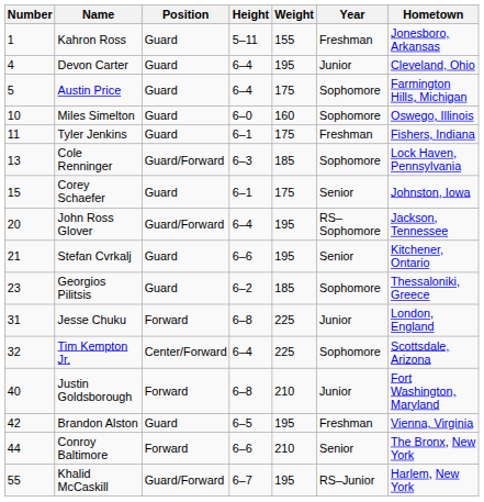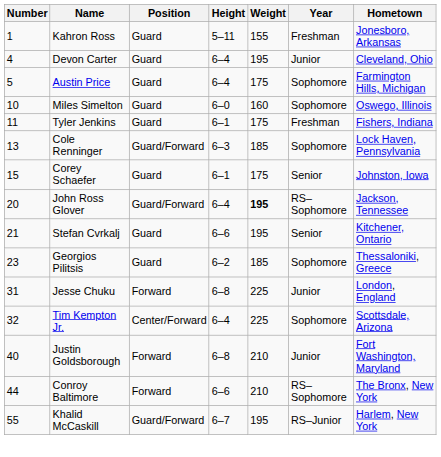John Ross Glover | Weight: normal -> bold
- row: 42 | Brandon Alston | Guard | 6–5 | 195 | Freshman | Vienna, Virginia
Conroy Baltimore | Year: Senior -> RS–Sophomore
